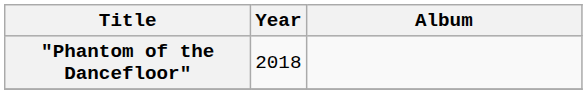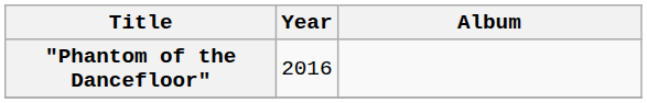"Phantom of the Dancefloor" | Year: 2018 -> 2016
